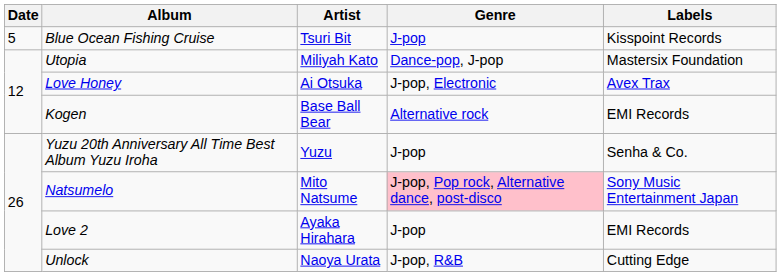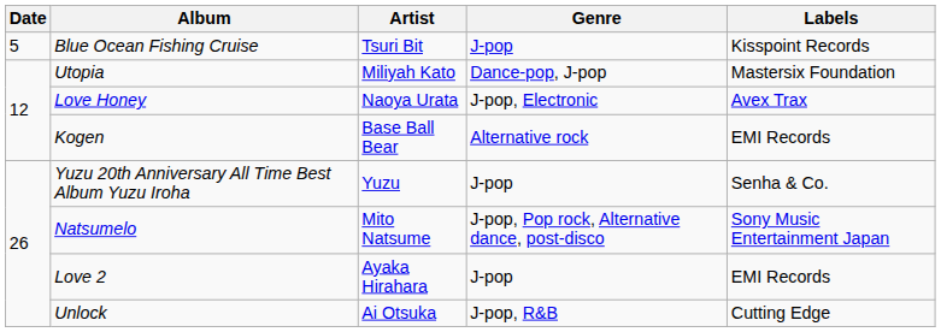Love Honey | Artist: Ai Otsuka -> Naoya Urata
Natsumelo | Genre: pink background -> no background
Unlock | Artist: Naoya Urata -> Ai Otsuka
